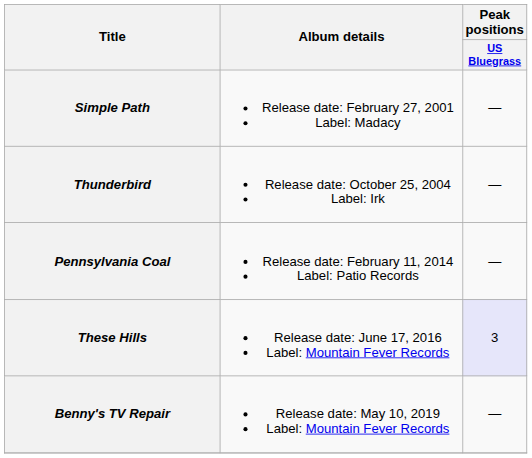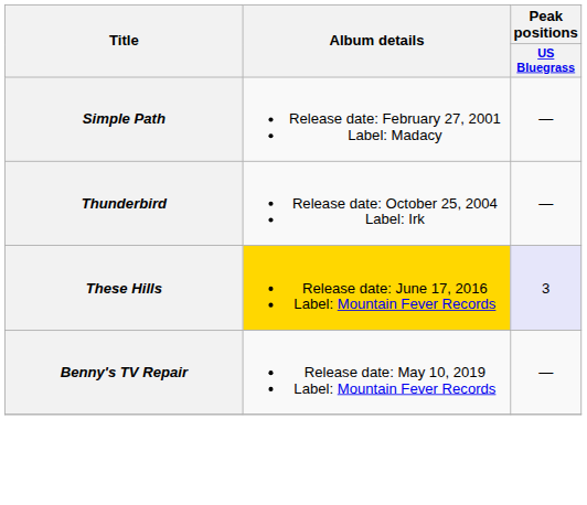- row: Pennsylvania Coal | Release date: February 11, 2014 Label: Patio Records | —
These Hills | Album details: no background -> gold background
